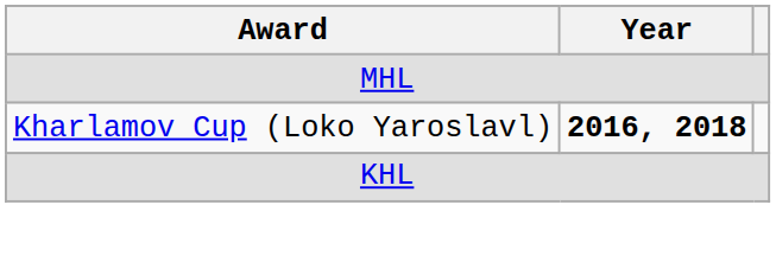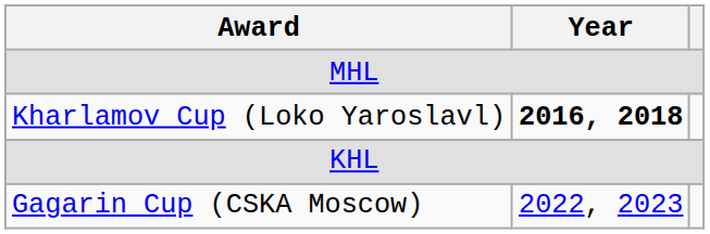+ row: Gagarin Cup (CSKA Moscow) | 2022, 2023
